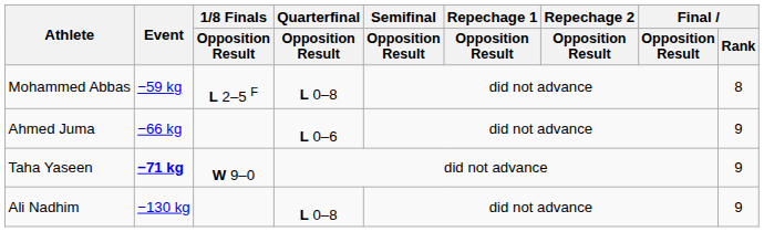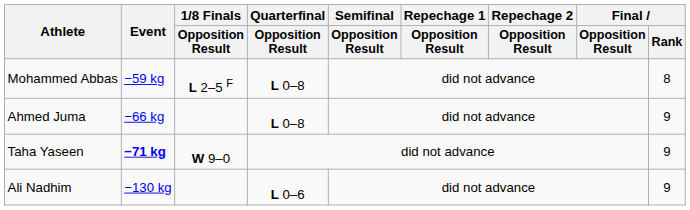Ahmed Juma | Quarterfinal / Opposition Result: L 0–6 -> L 0–8
Ali Nadhim | Quarterfinal / Opposition Result: L 0–8 -> L 0–6
